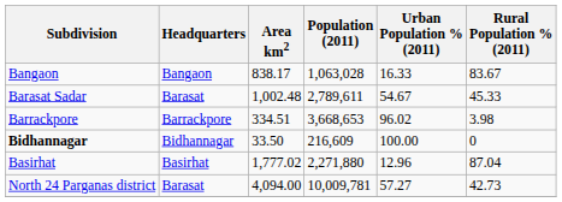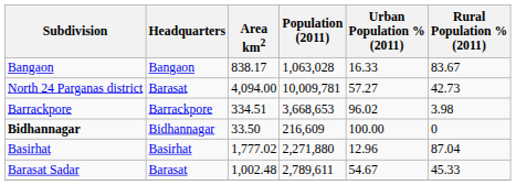rows swapped: Barasat Sadar <-> North 24 Parganas district
